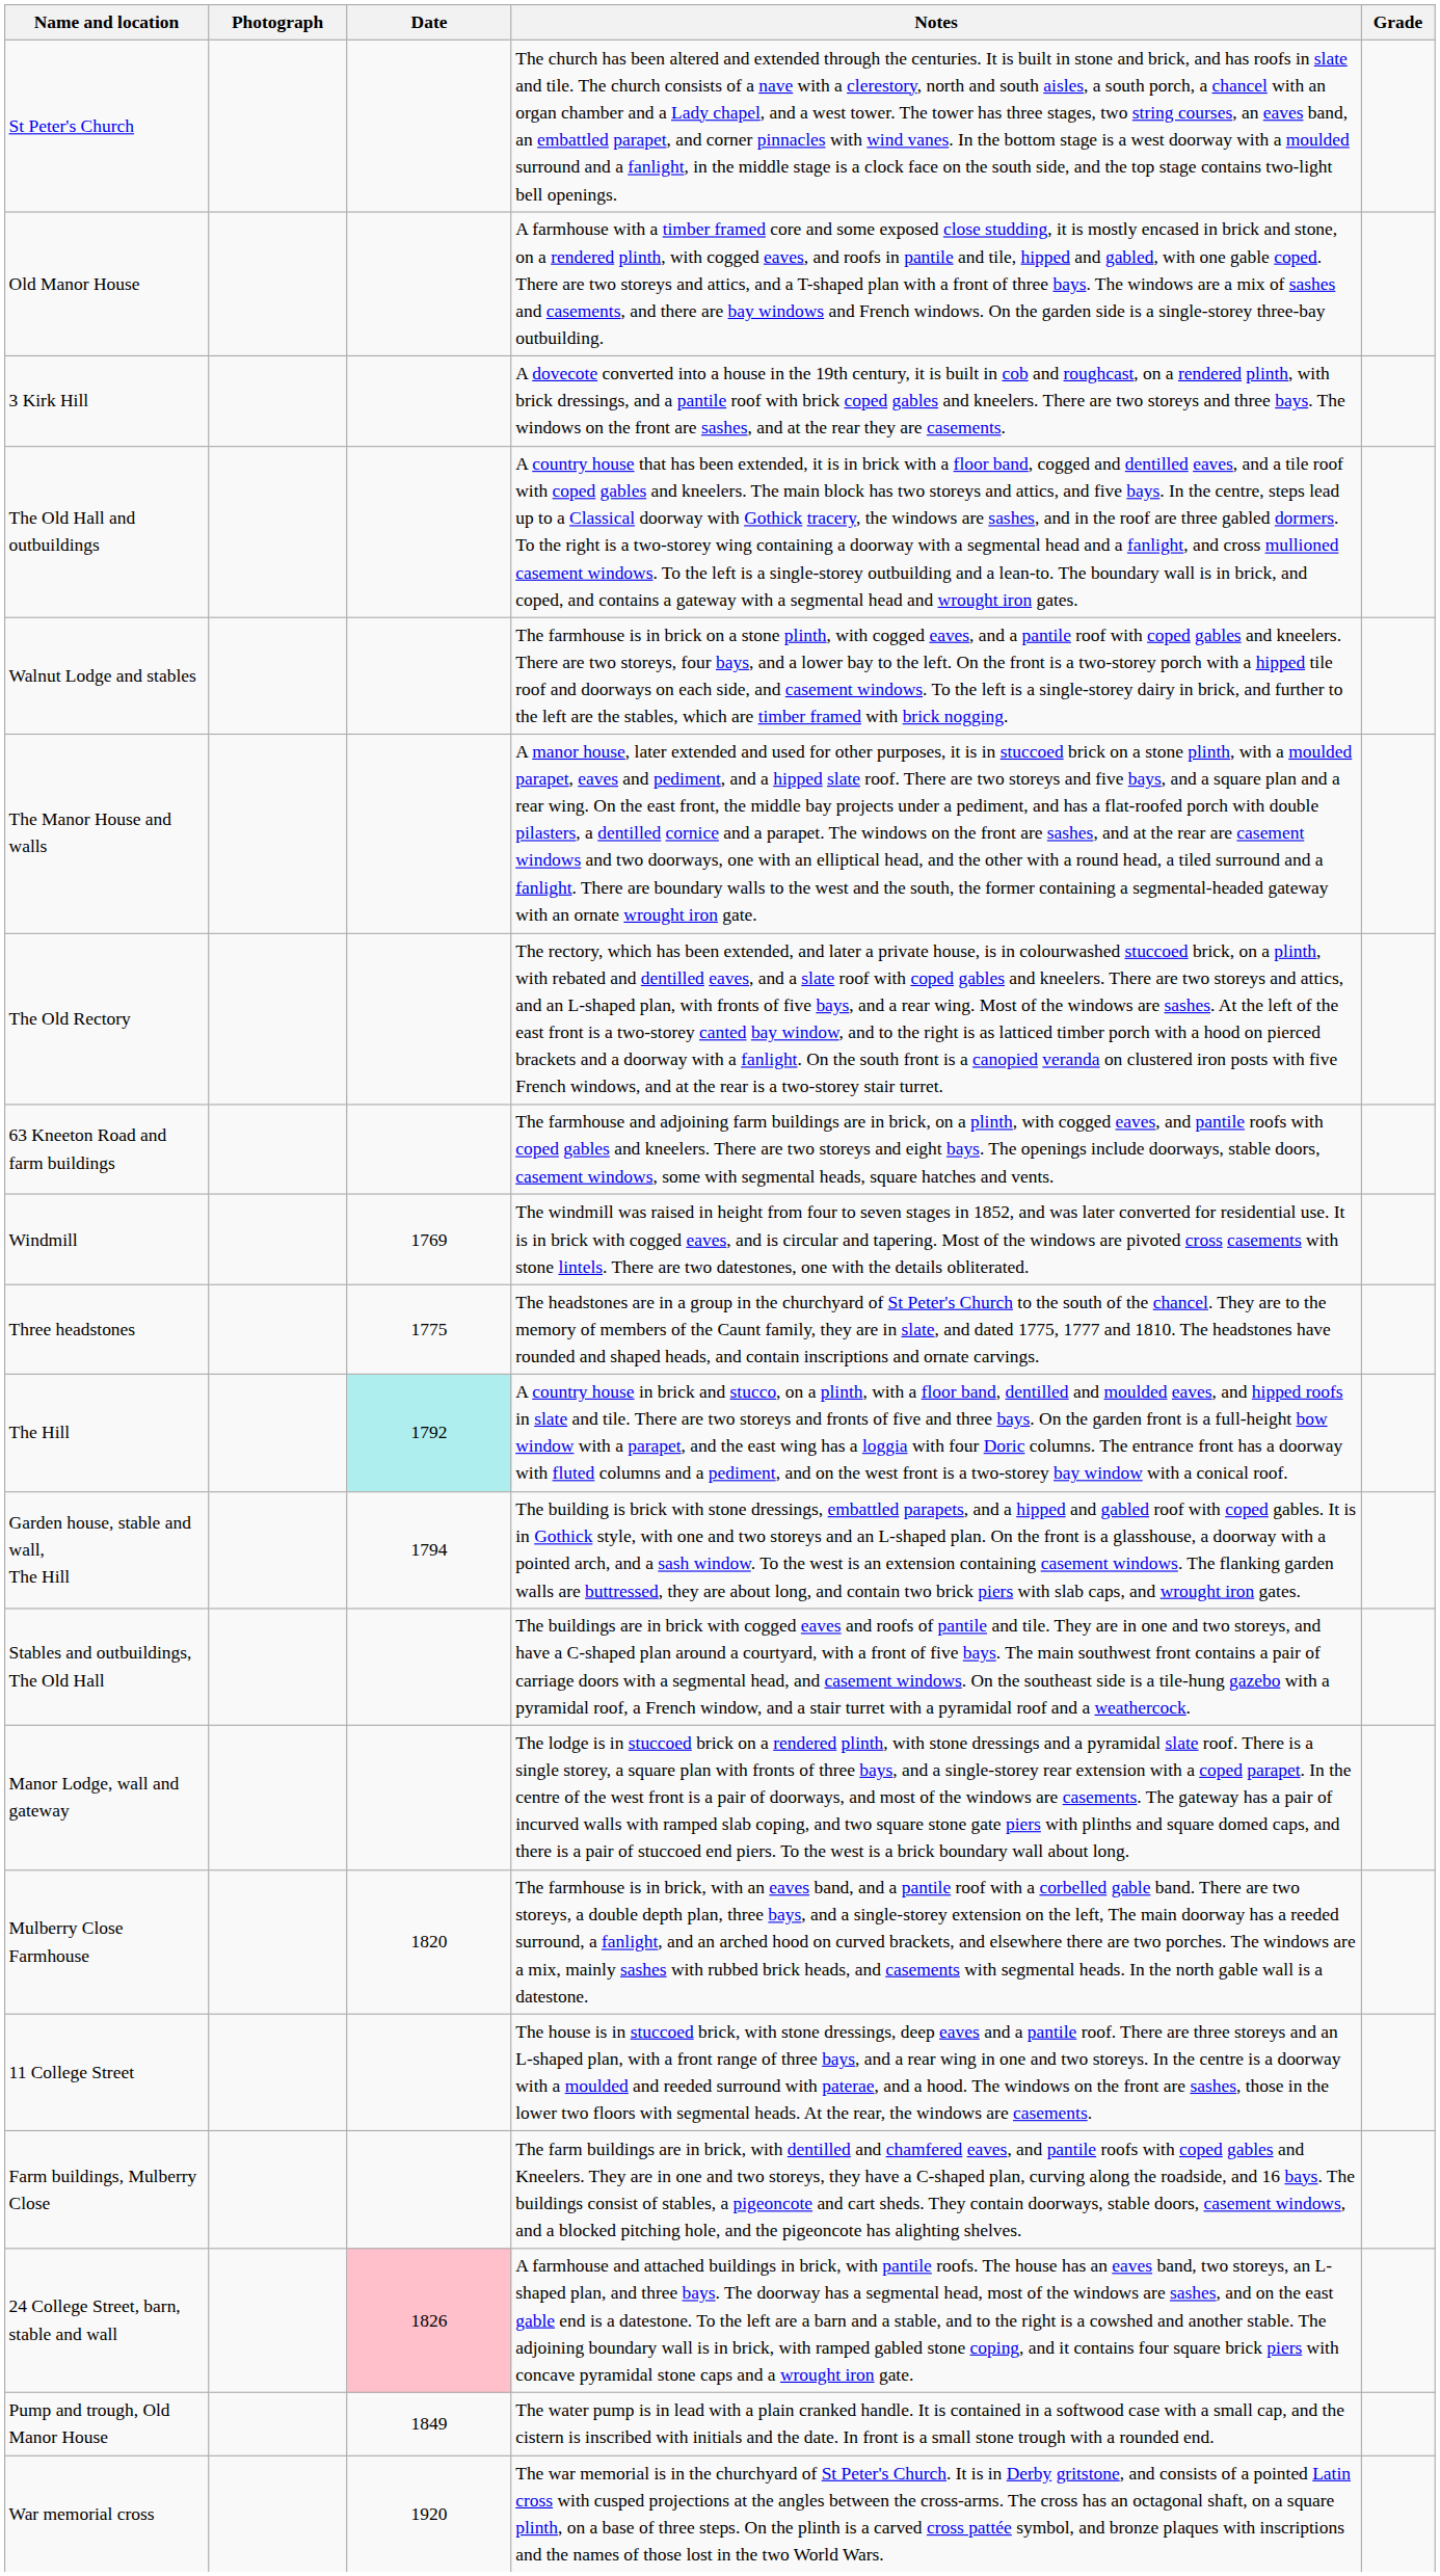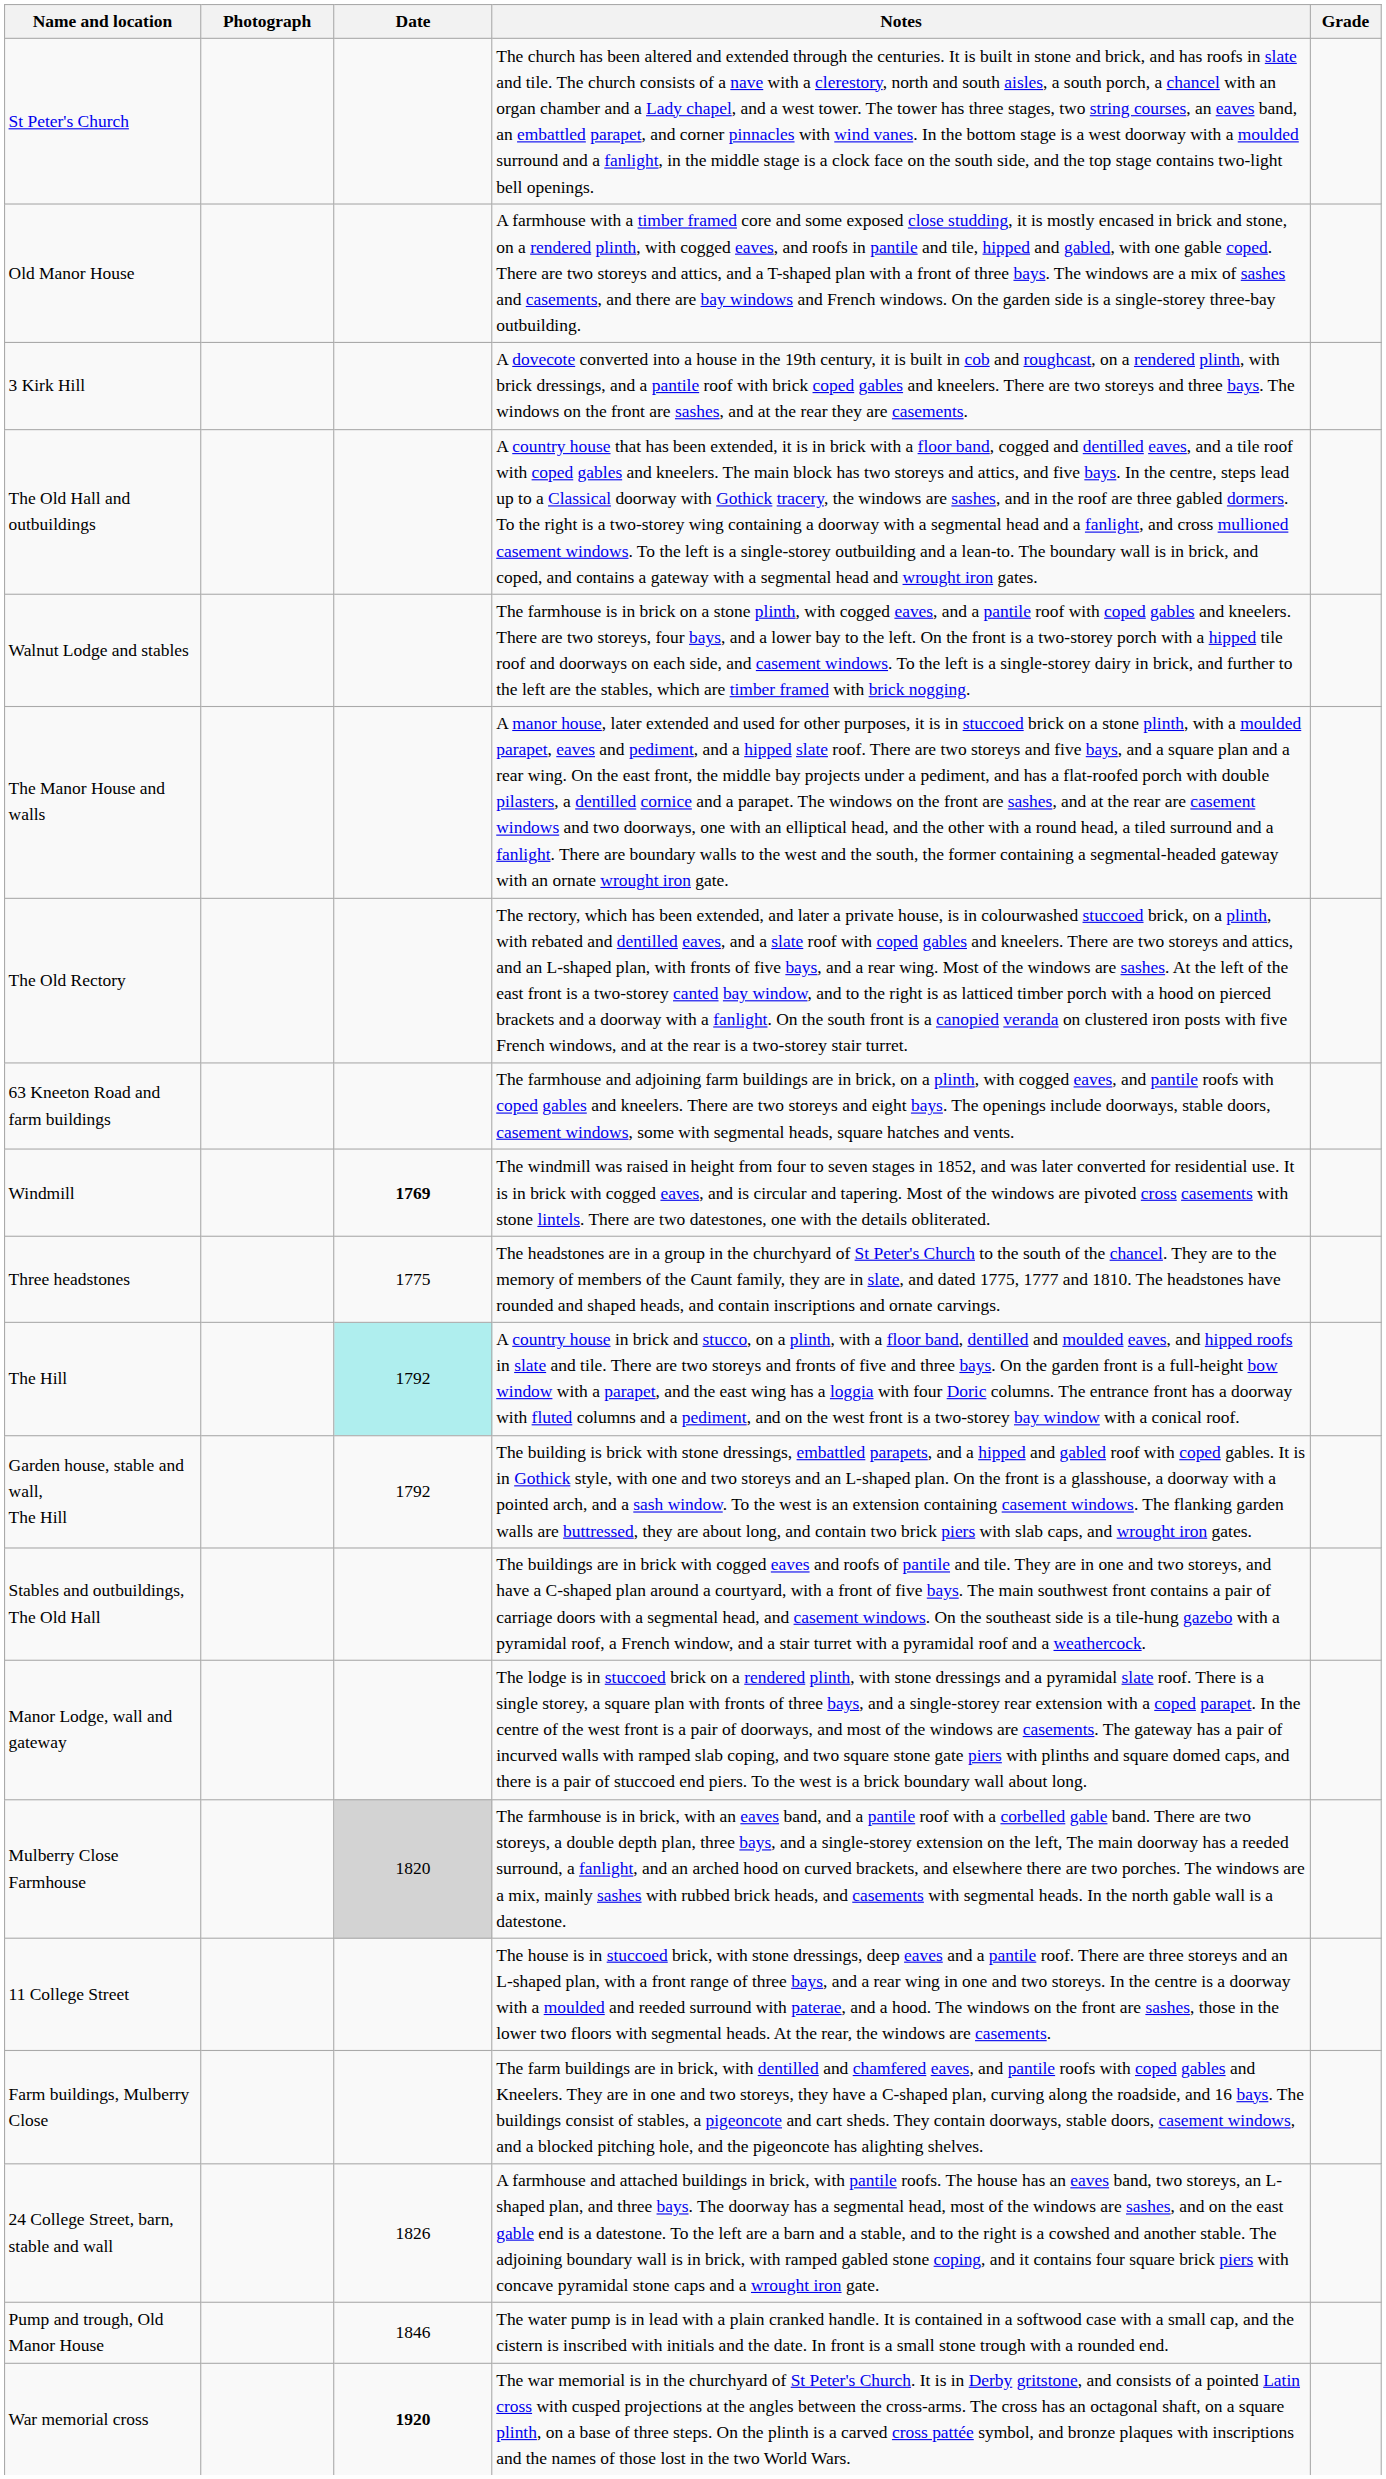Windmill | Date: normal -> bold
Garden house, stable and wall, The Hill | Date: 1794 -> 1792
Mulberry Close Farmhouse | Date: no background -> lightgrey background
24 College Street, barn, stable and wall | Date: pink background -> no background
Pump and trough, Old Manor House | Date: 1849 -> 1846
War memorial cross | Date: normal -> bold
